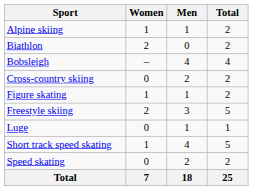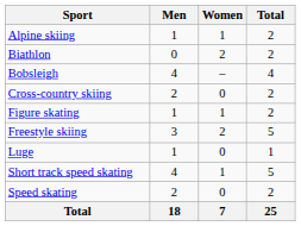columns swapped: Men <-> Women
